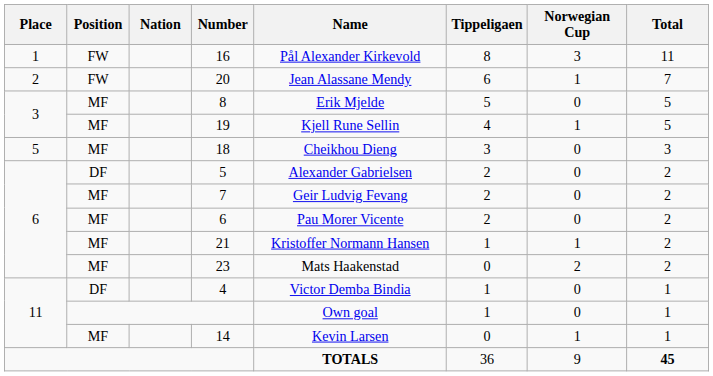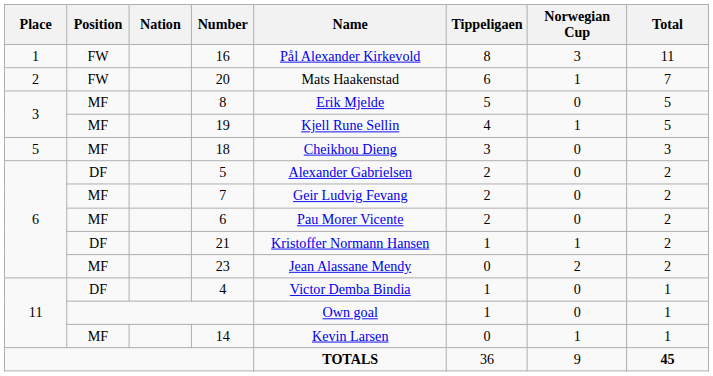20 | Name: Jean Alassane Mendy -> Mats Haakenstad
21 | Position: MF -> DF
23 | Name: Mats Haakenstad -> Jean Alassane Mendy
